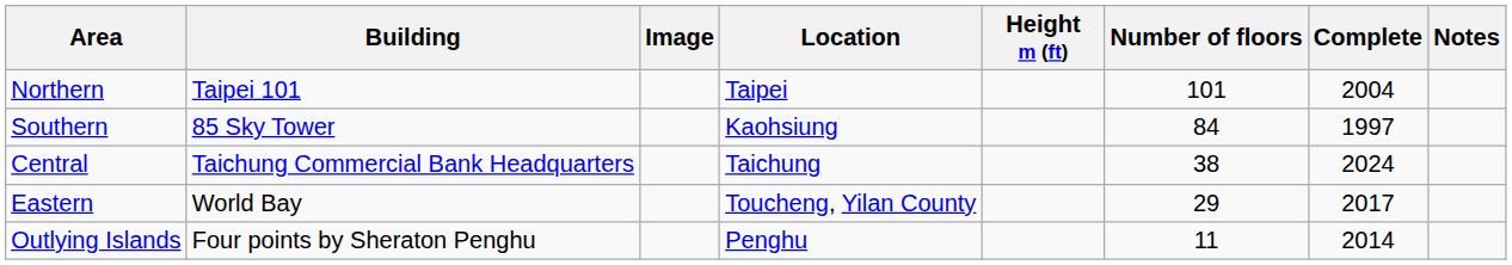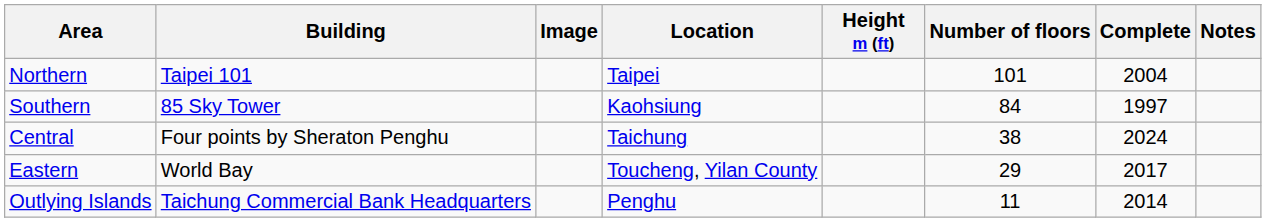Central | Building: Taichung Commercial Bank Headquarters -> Four points by Sheraton Penghu
Outlying Islands | Building: Four points by Sheraton Penghu -> Taichung Commercial Bank Headquarters
